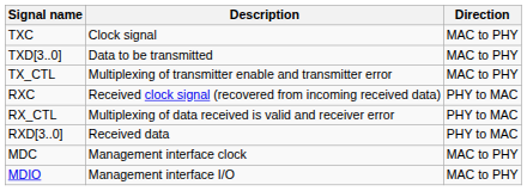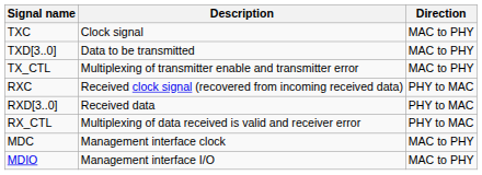rows swapped: RXD[3..0] <-> RX_CTL
